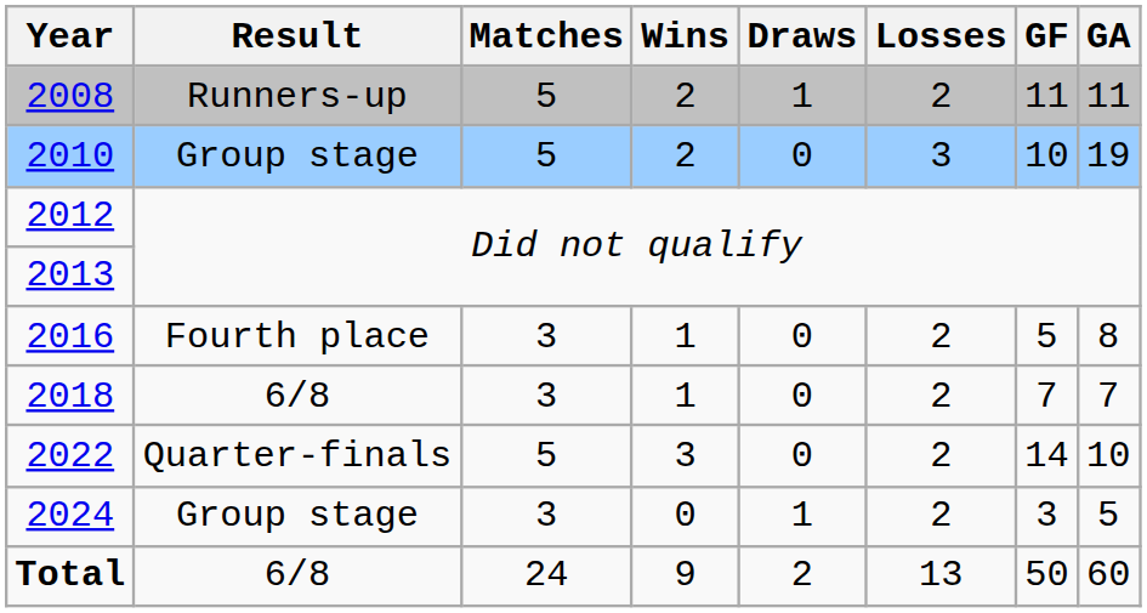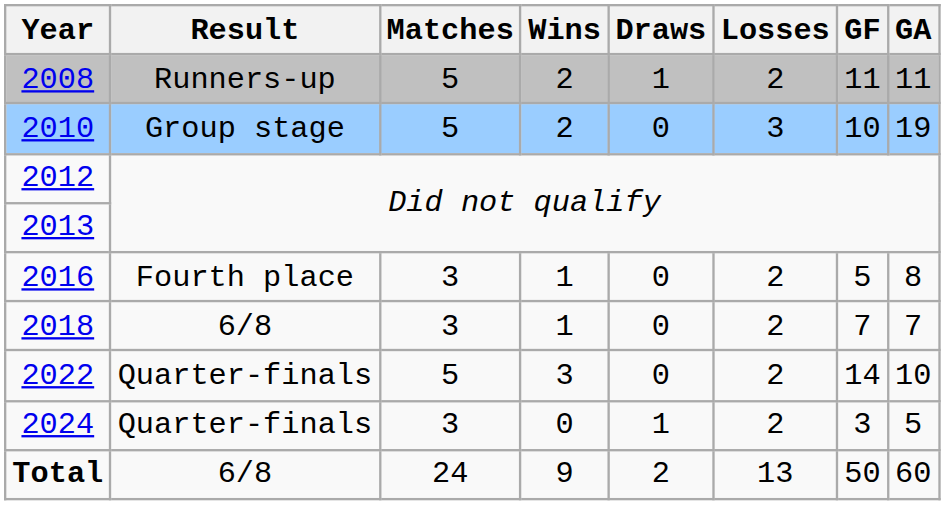2024 | Result: Group stage -> Quarter-finals
